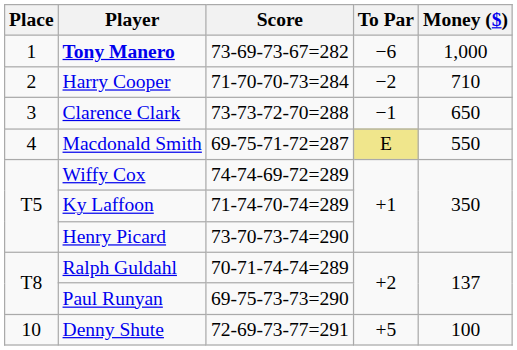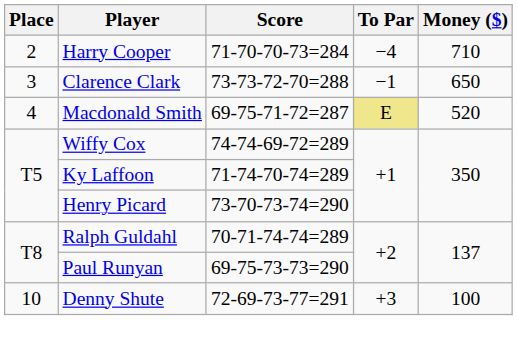- row: 1 | Tony Manero | 73-69-73-67=282 | −6 | 1,000
Harry Cooper | To Par: −2 -> −4
Macdonald Smith | Money ($): 550 -> 520
Denny Shute | To Par: +5 -> +3
